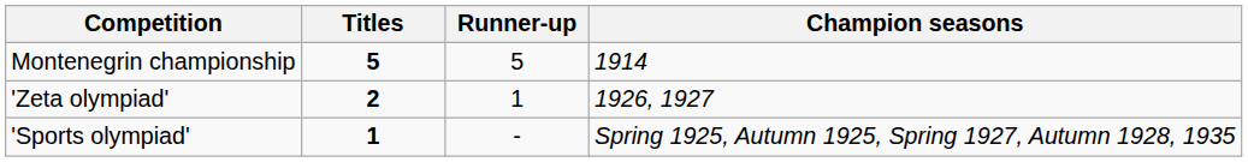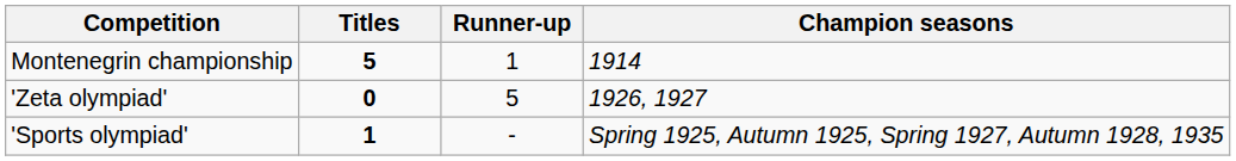Montenegrin championship | Runner-up: 5 -> 1
'Zeta olympiad' | Titles: 2 -> 0
'Zeta olympiad' | Runner-up: 1 -> 5
